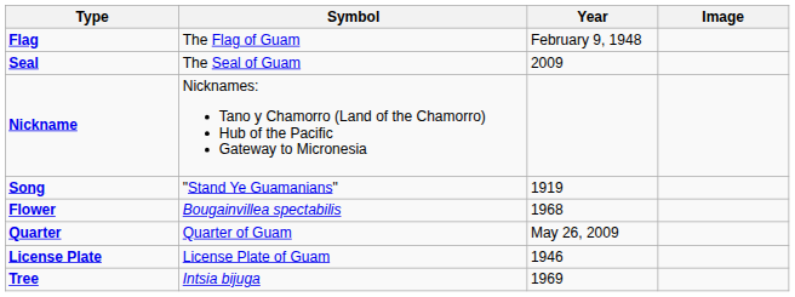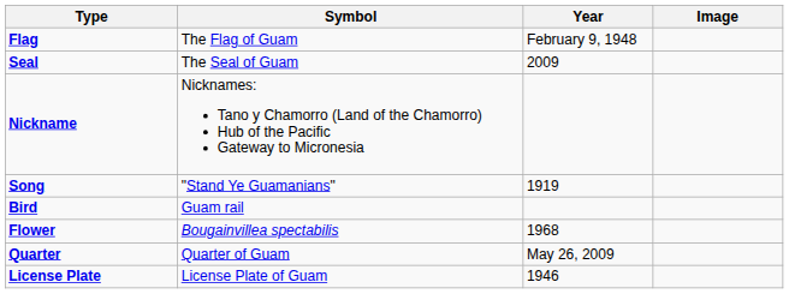+ row: Bird | Guam rail
- row: Tree | Intsia bijuga | 1969
